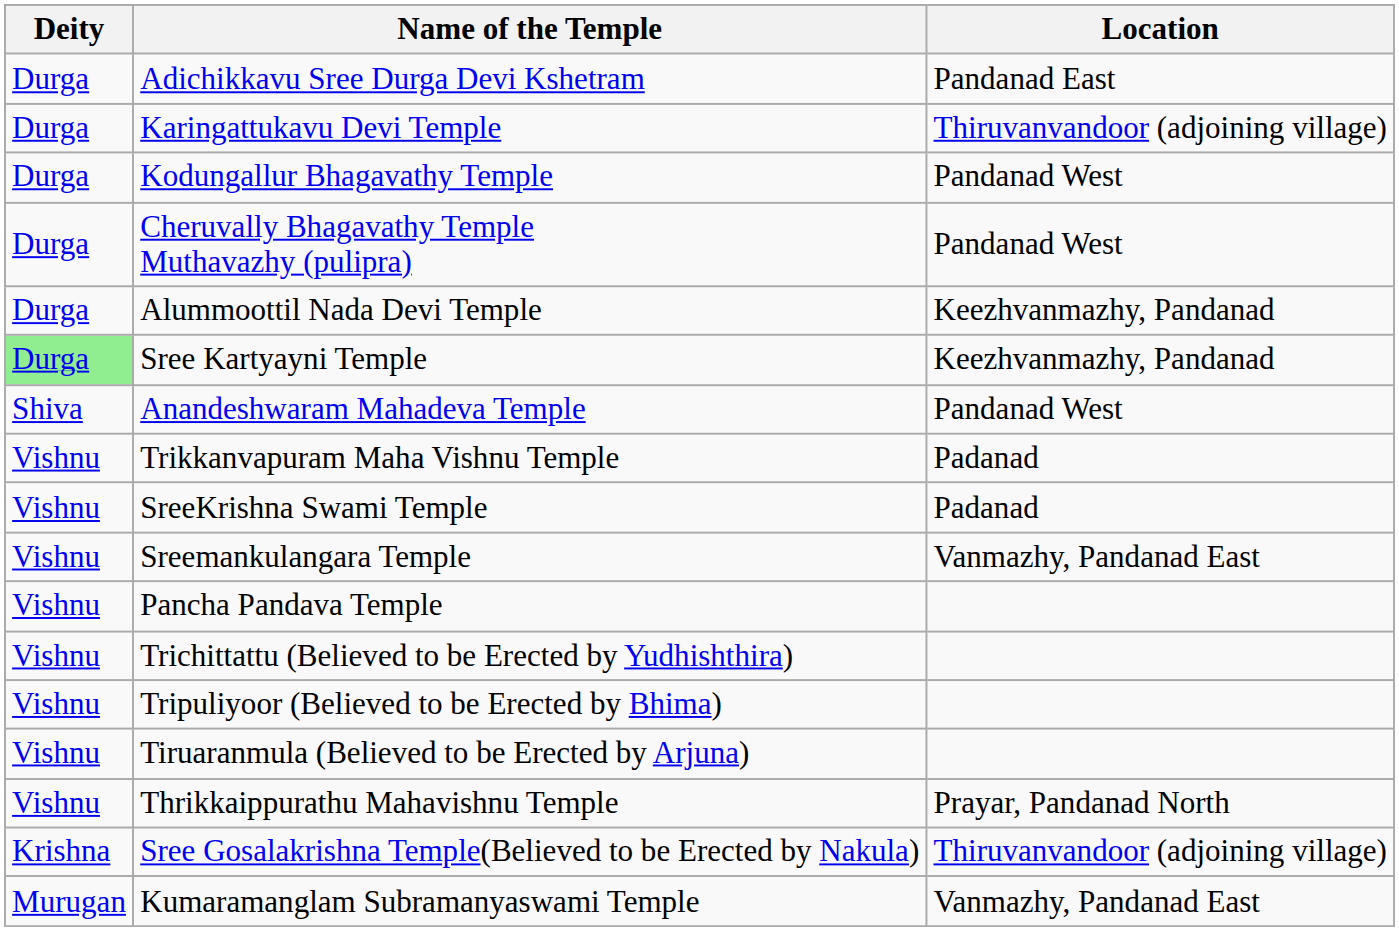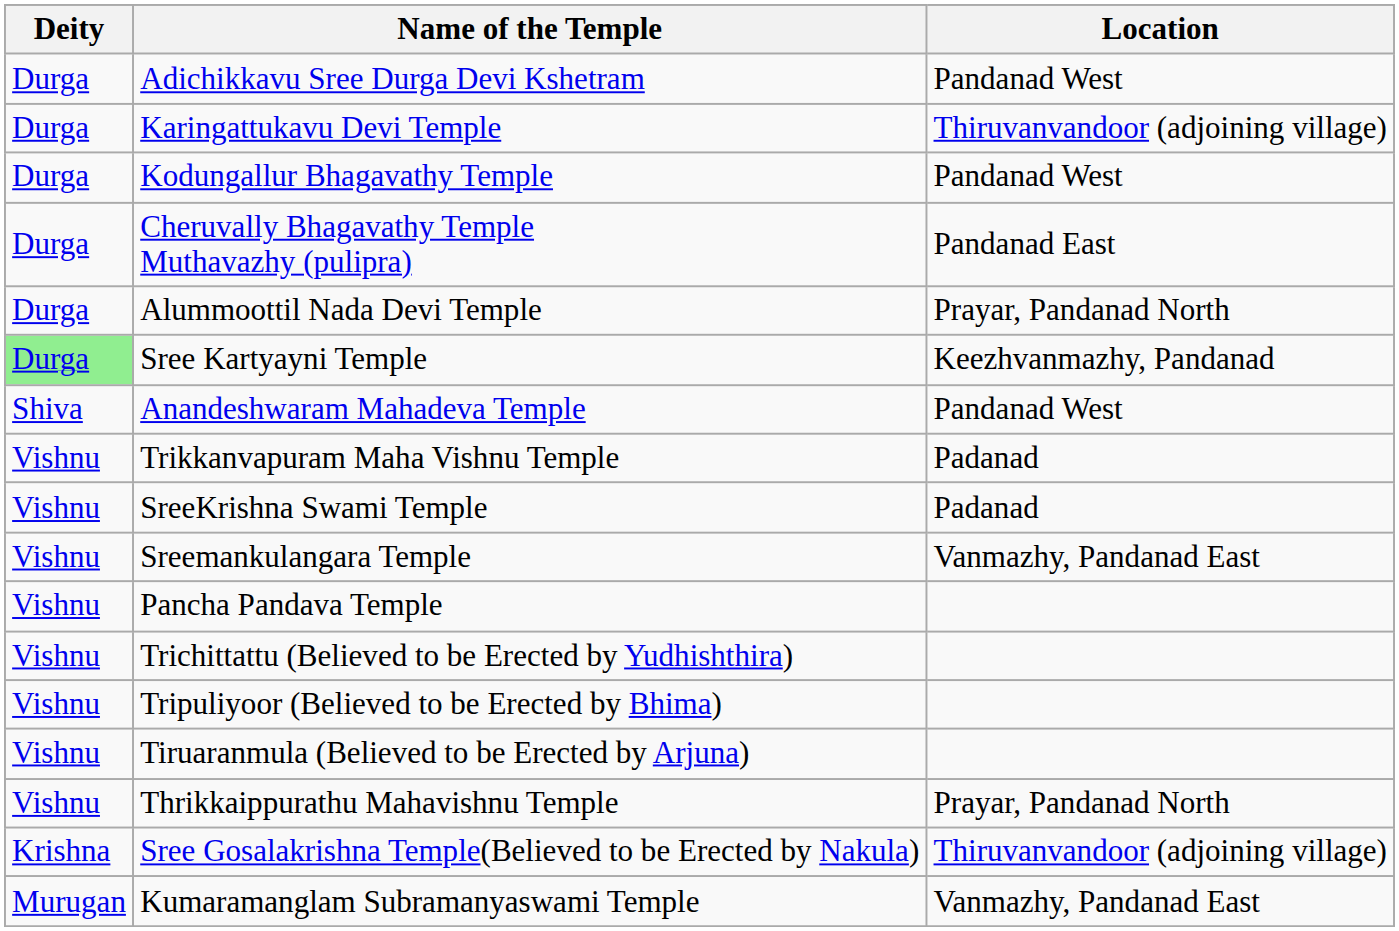Adichikkavu Sree Durga Devi Kshetram | Location: Pandanad East -> Pandanad West
Cheruvally Bhagavathy Temple Muthavazhy (pulipra) | Location: Pandanad West -> Pandanad East
Alummoottil Nada Devi Temple | Location: Keezhvanmazhy, Pandanad -> Prayar, Pandanad North
